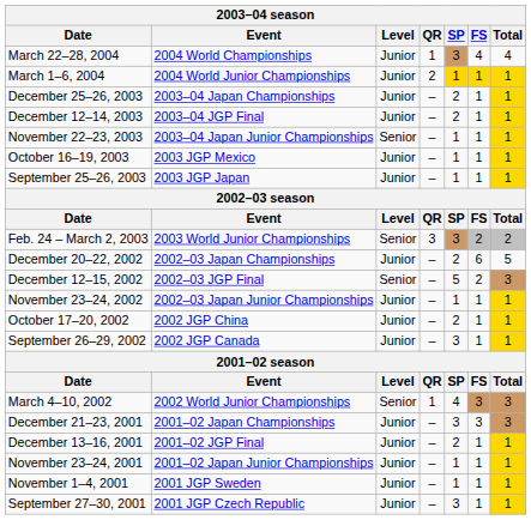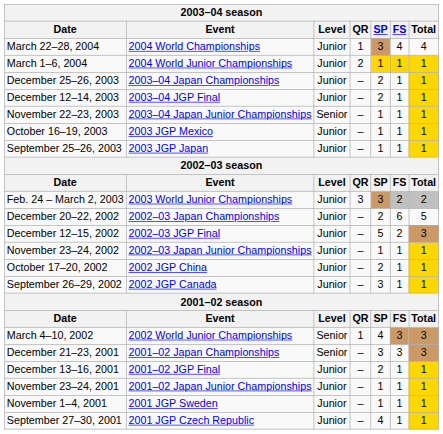Feb. 24 – March 2, 2003 | Level: Senior -> Junior
December 12–15, 2002 | Level: Senior -> Junior
December 21–23, 2001 | Level: Junior -> Senior
September 27–30, 2001 | SP: 3 -> 4
